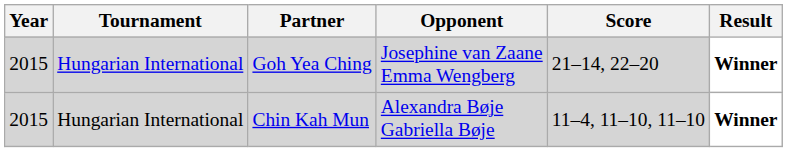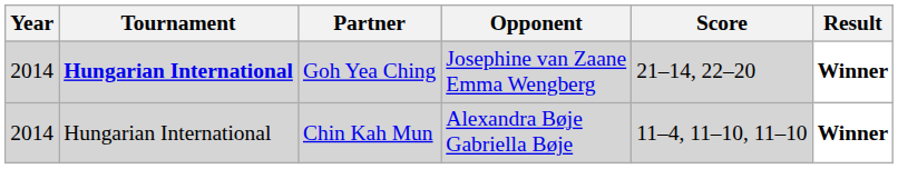Goh Yea Ching | Year: 2015 -> 2014
Goh Yea Ching | Tournament: normal -> bold
Chin Kah Mun | Year: 2015 -> 2014
